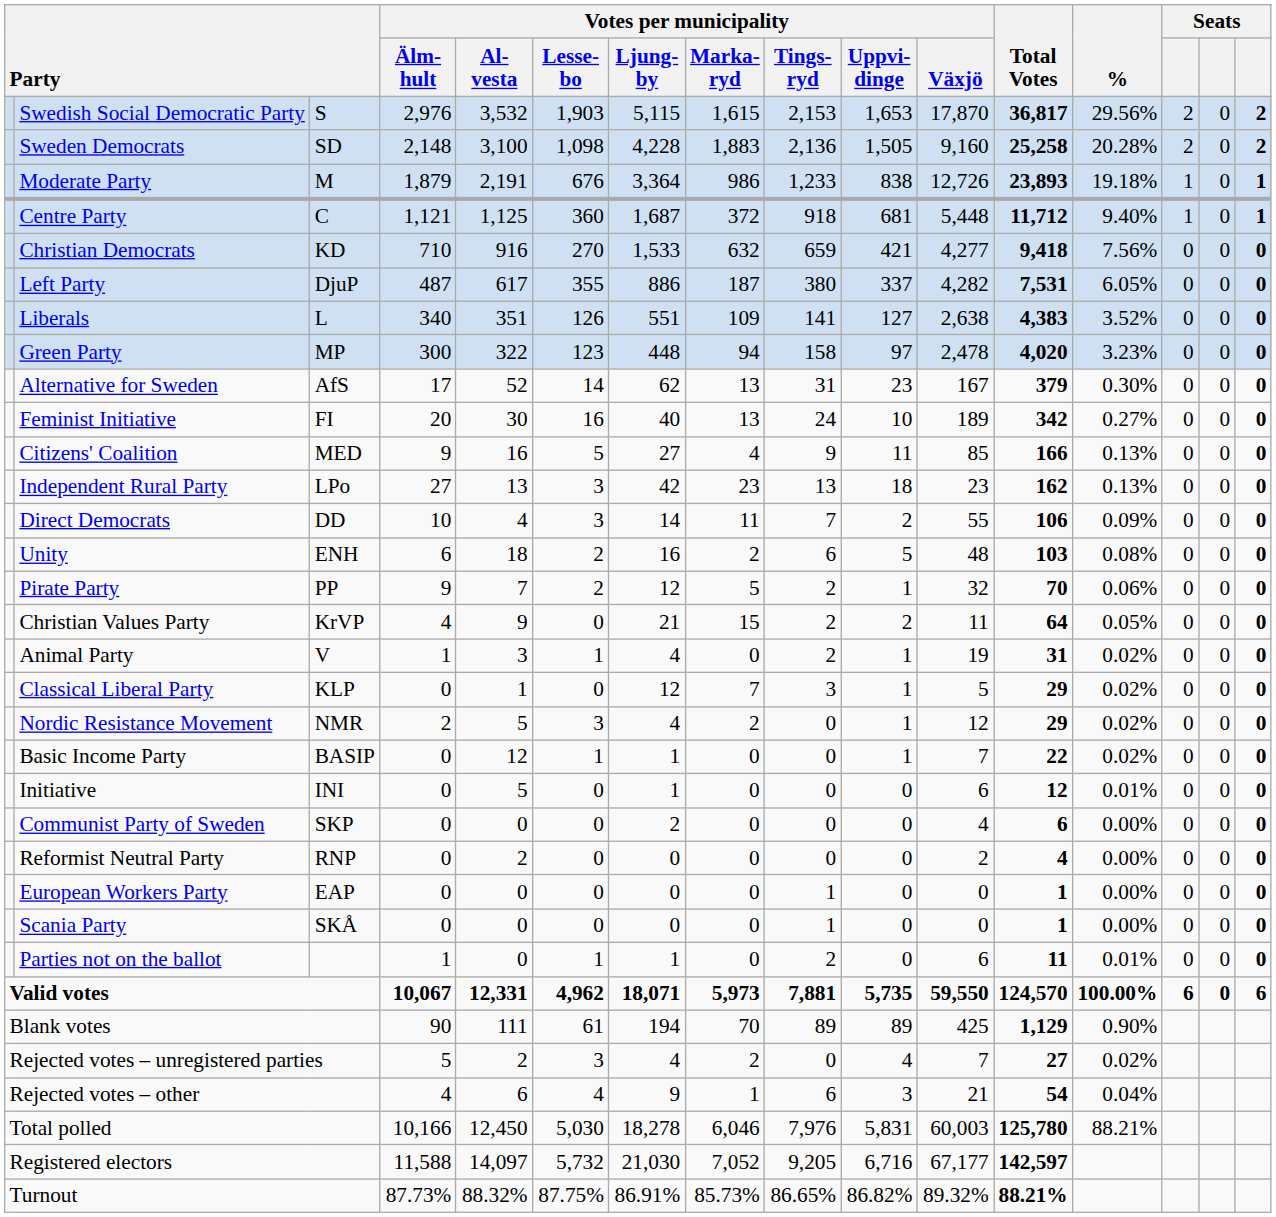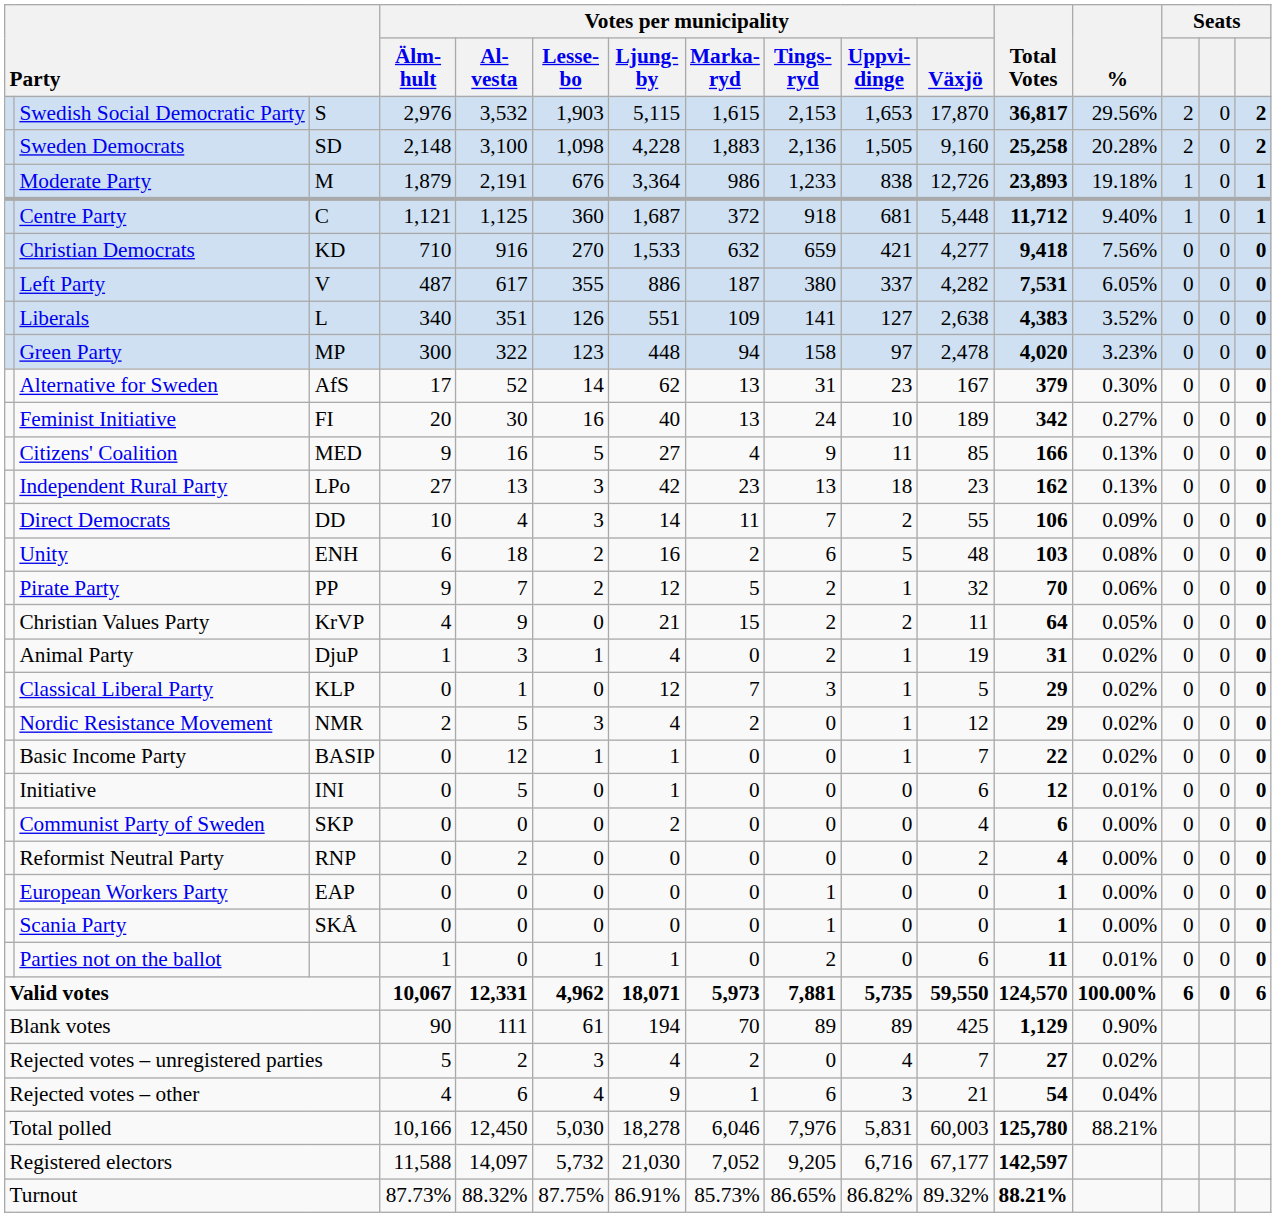Left Party | column 3: DjuP -> V
Animal Party | column 3: V -> DjuP
